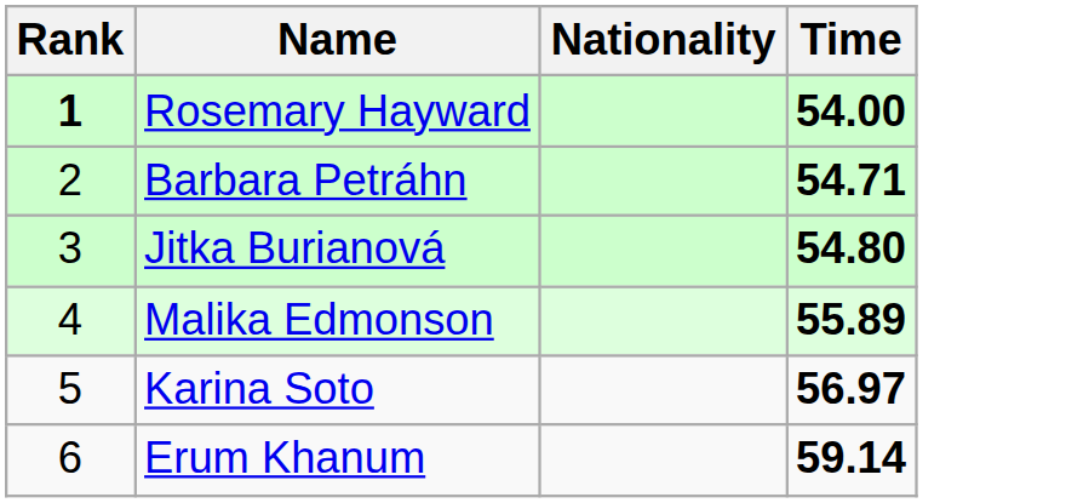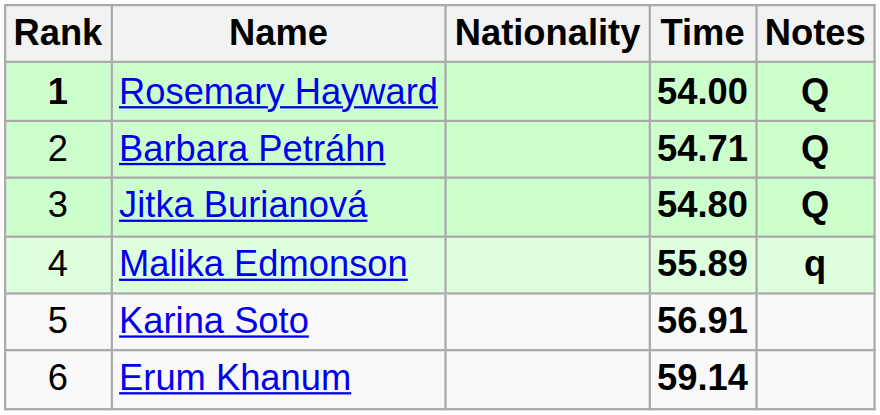+ column: Notes | Q | Q | Q | q
Karina Soto | Time: 56.97 -> 56.91
